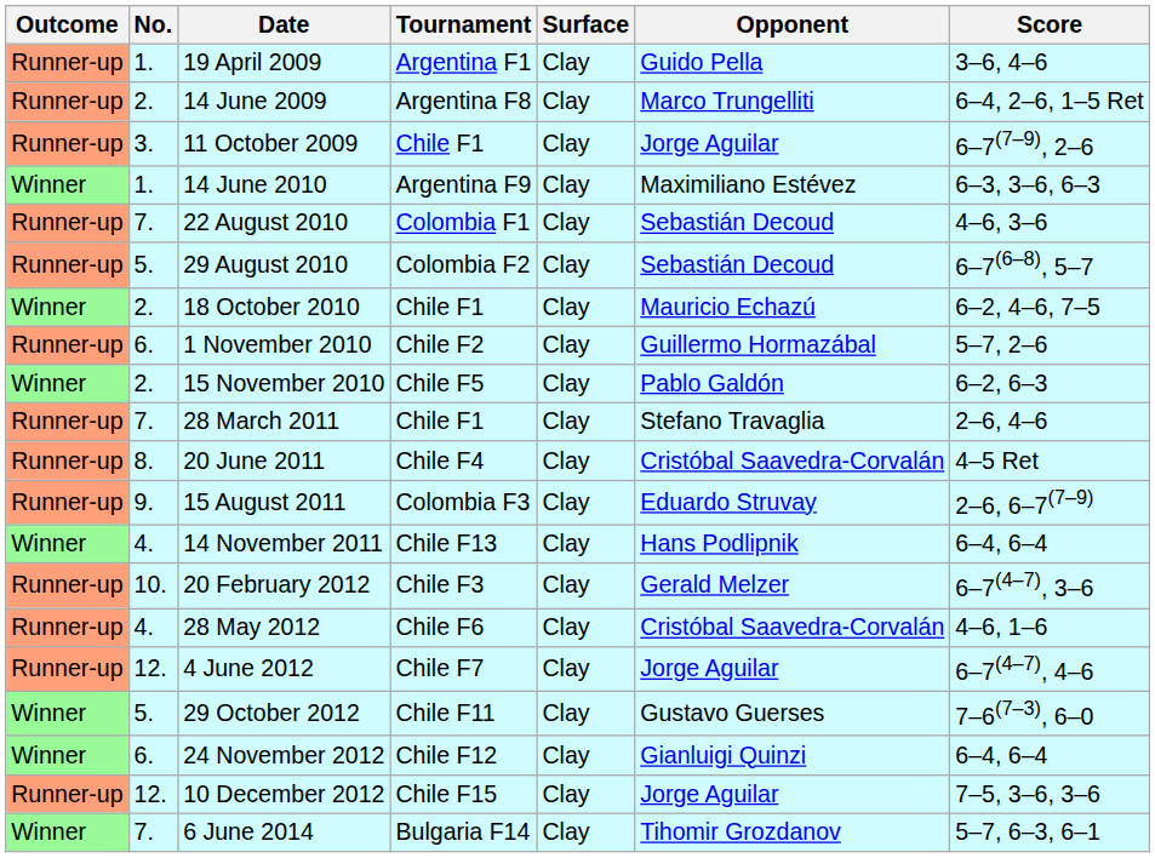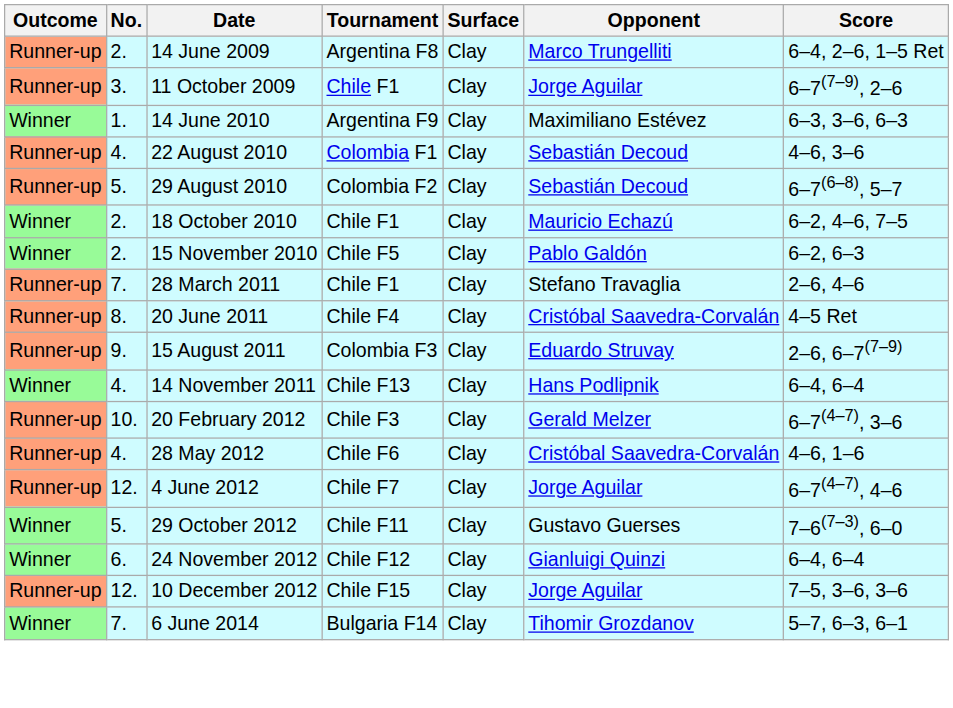- row: Runner-up | 1. | 19 April 2009 | Argentina F1 | Clay | Guido Pella | 3–6, 4–6
22 August 2010 | No.: 7. -> 4.
- row: Runner-up | 6. | 1 November 2010 | Chile F2 | Clay | Guillermo Hormazábal | 5–7, 2–6
